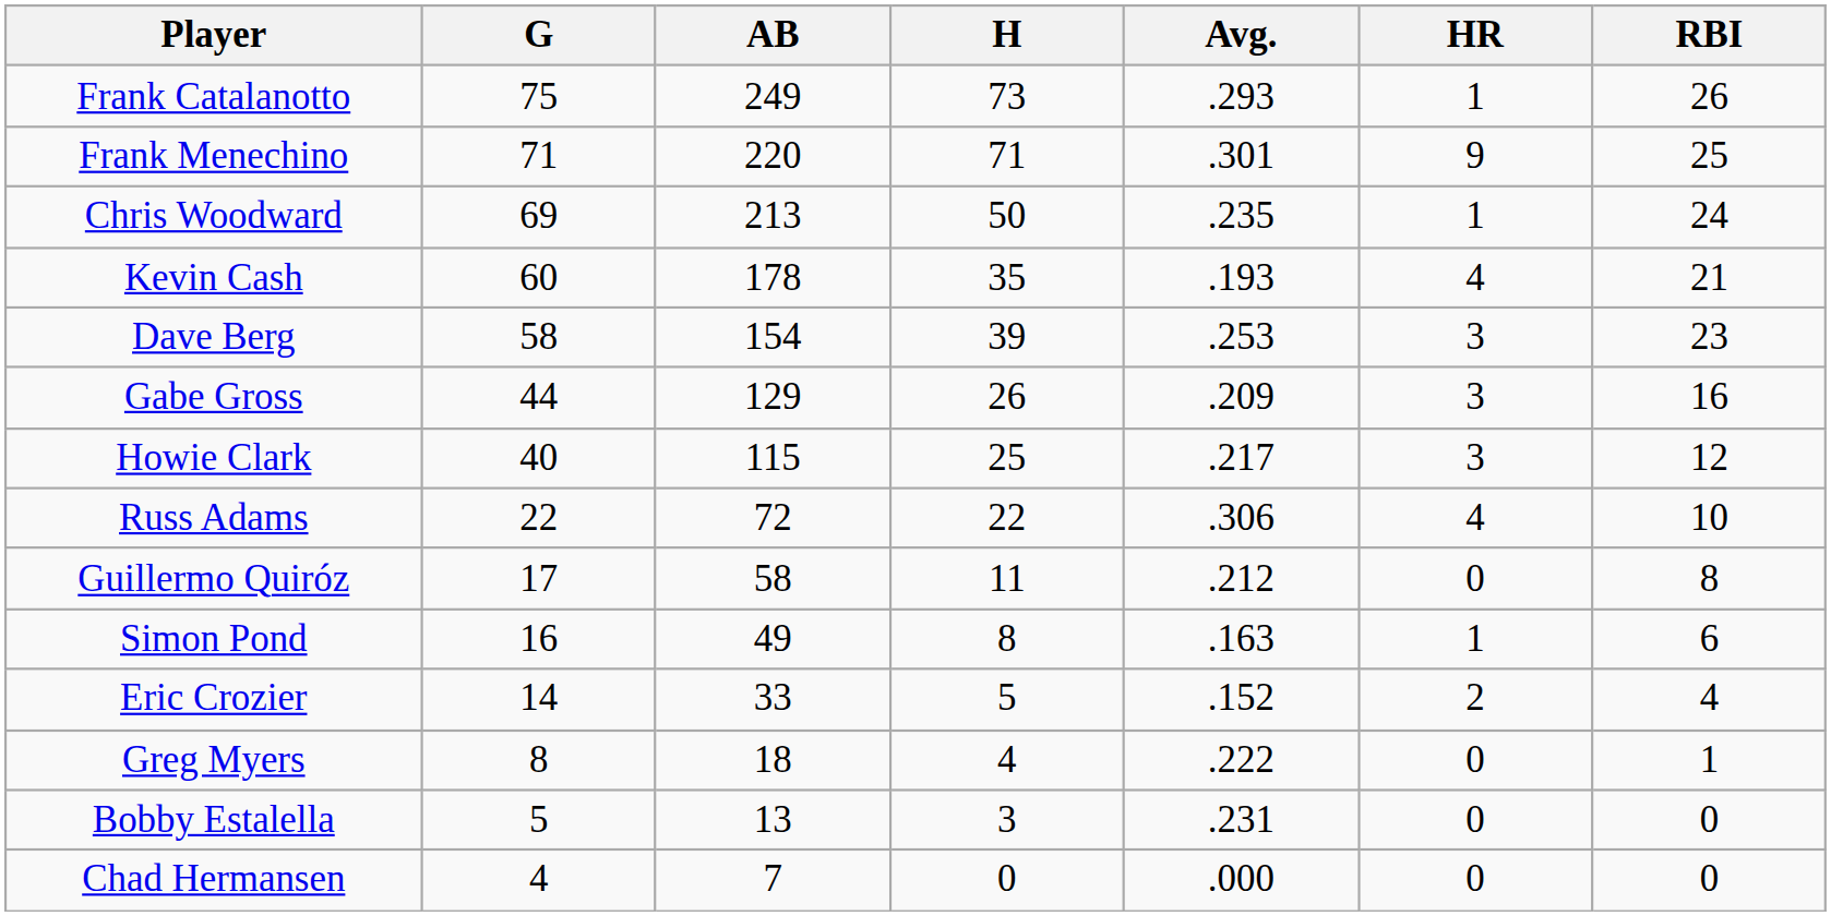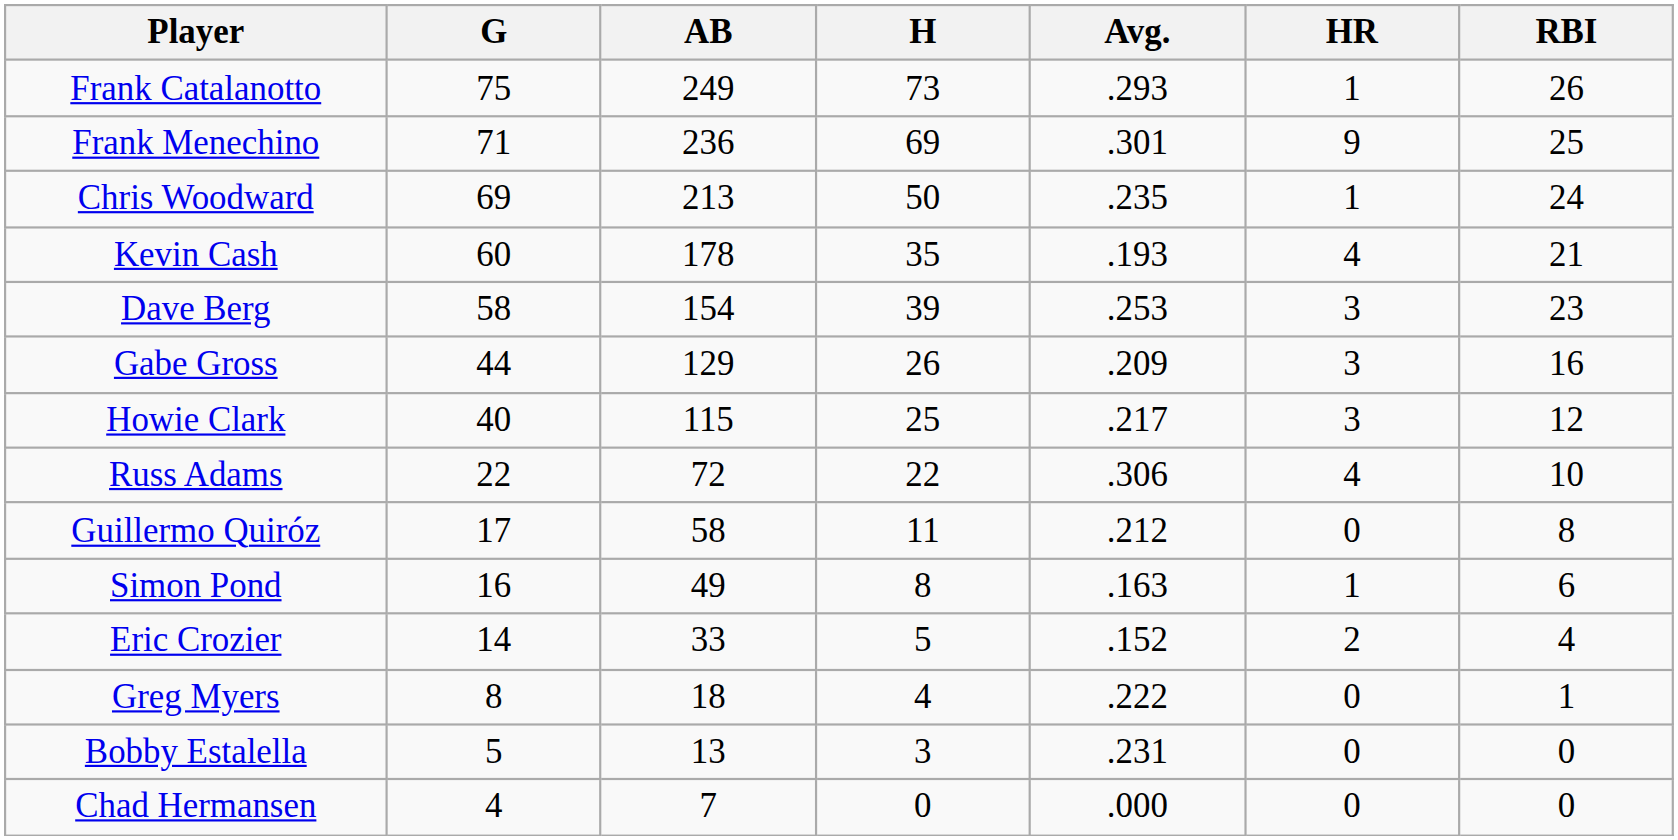Frank Menechino | AB: 220 -> 236
Frank Menechino | H: 71 -> 69
